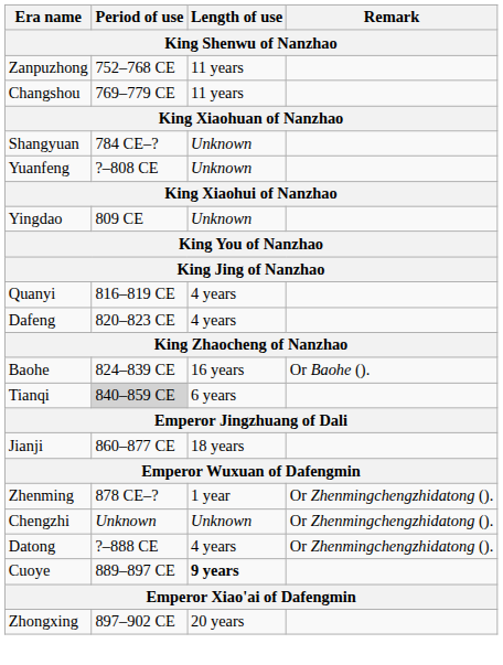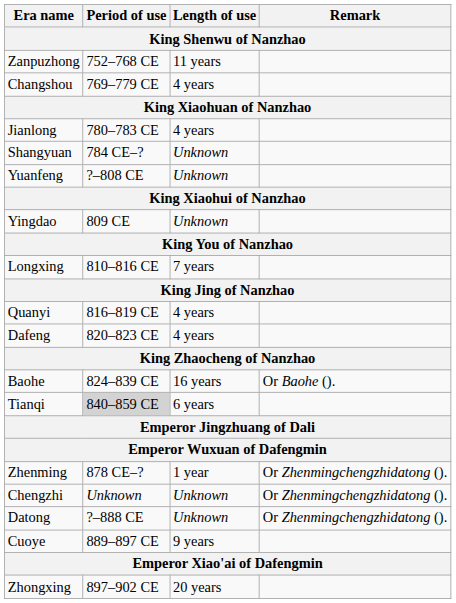Changshou | Length of use: 11 years -> 4 years
+ row: Jianlong | 780–783 CE | 4 years
+ row: Longxing | 810–816 CE | 7 years
- row: Jianji | 860–877 CE | 18 years
Datong | Length of use: 4 years -> Unknown
Cuoye | Length of use: bold -> normal
